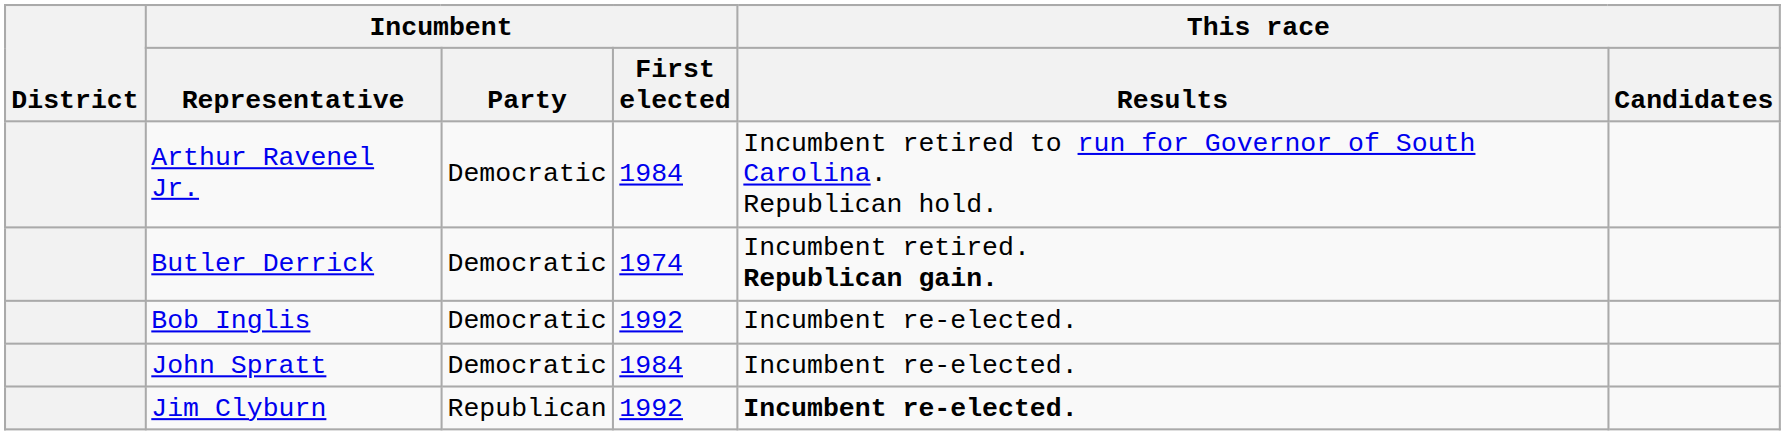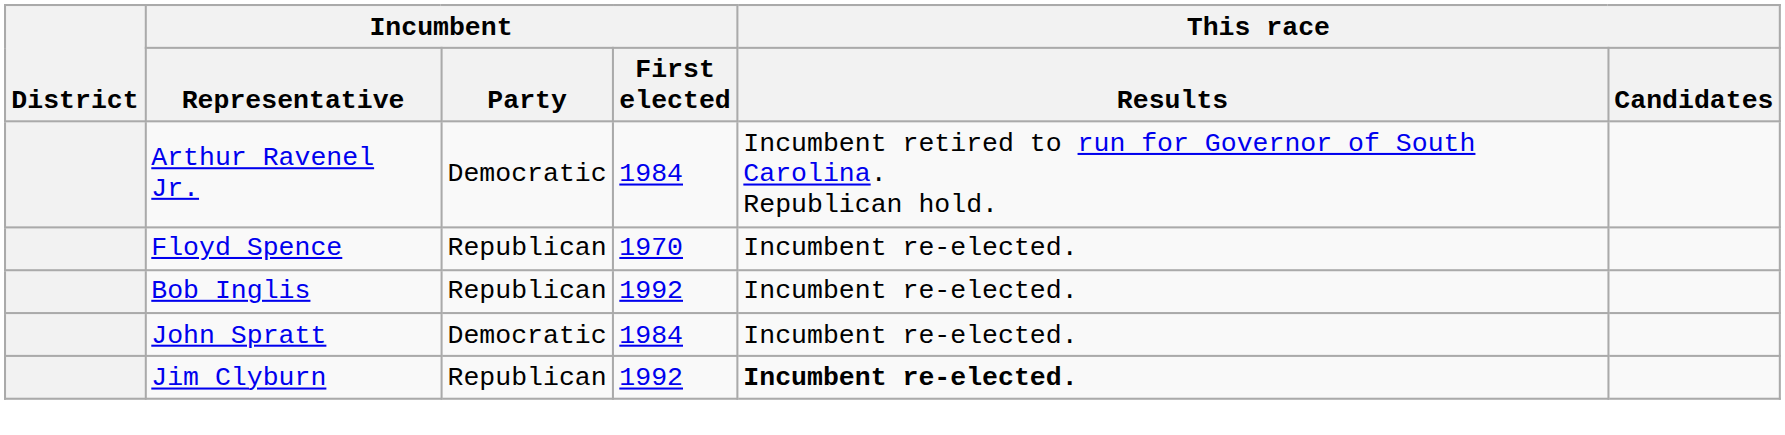+ row: Floyd Spence | Republican | 1970 | Incumbent re-elected.
- row: Butler Derrick | Democratic | 1974 | Incumbent retired. Republican gain.
Bob Inglis | Incumbent / Party: Democratic -> Republican
